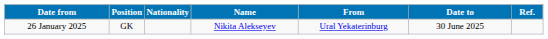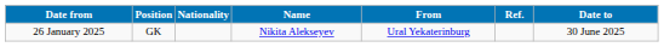columns swapped: Date to <-> Ref.
